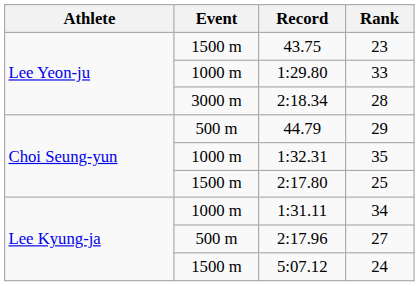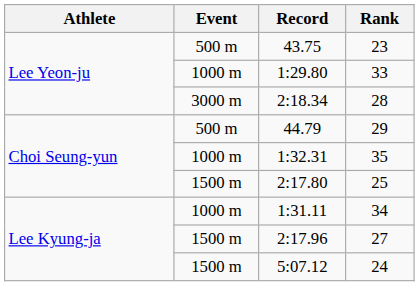43.75 | Event: 1500 m -> 500 m
2:17.96 | Event: 500 m -> 1500 m
